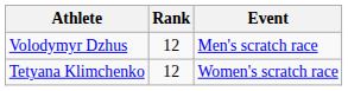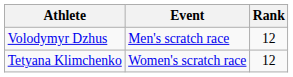columns swapped: Event <-> Rank
